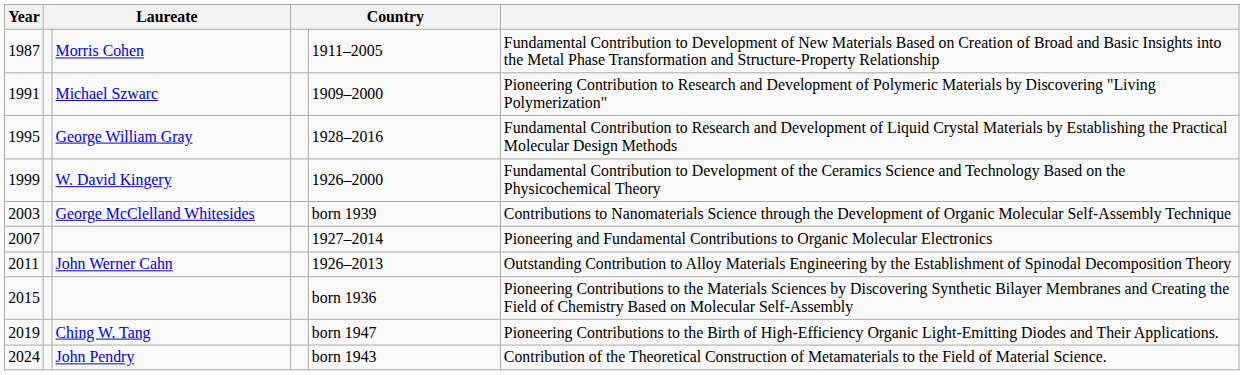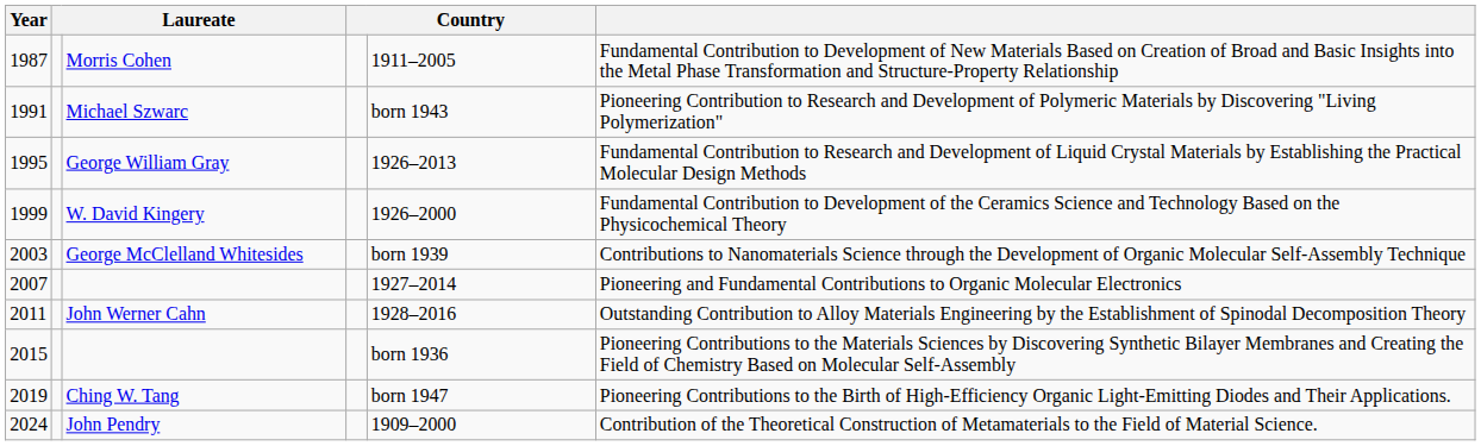Michael Szwarc | column 5: 1909–2000 -> born 1943
George William Gray | column 5: 1928–2016 -> 1926–2013
John Werner Cahn | column 5: 1926–2013 -> 1928–2016
John Pendry | column 5: born 1943 -> 1909–2000
